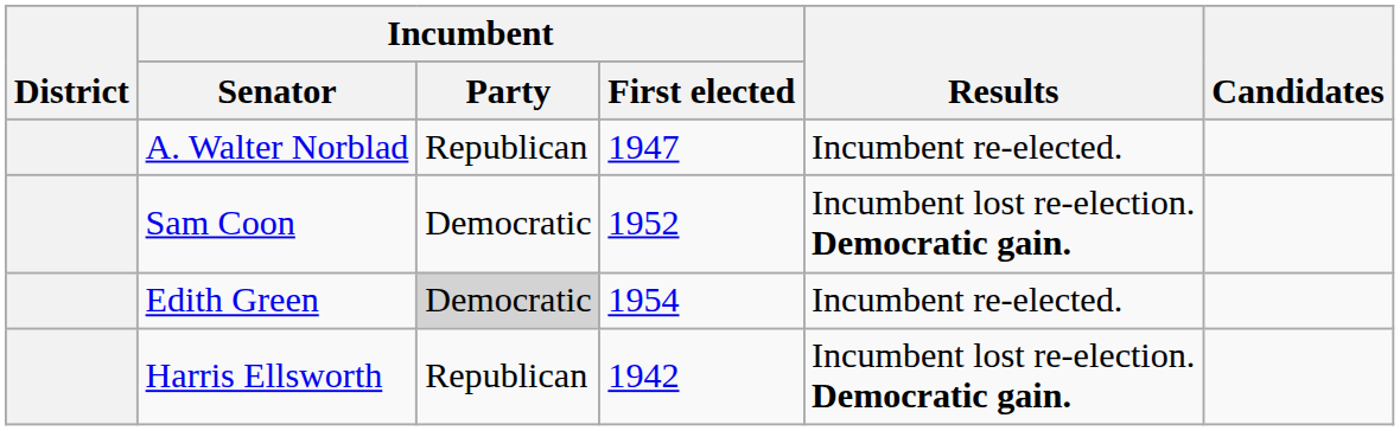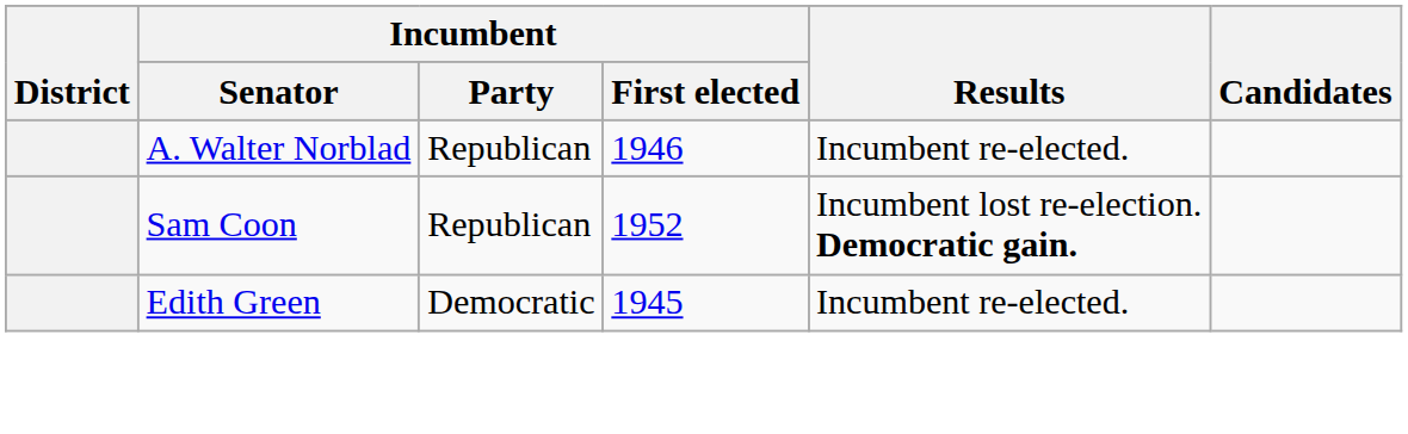A. Walter Norblad | Incumbent / First elected: 1947 -> 1946
Sam Coon | Incumbent / Party: Democratic -> Republican
Edith Green | Incumbent / Party: lightgrey background -> no background
Edith Green | Incumbent / First elected: 1954 -> 1945
- row: Harris Ellsworth | Republican | 1942 | Incumbent lost re-election. Democratic gain.
